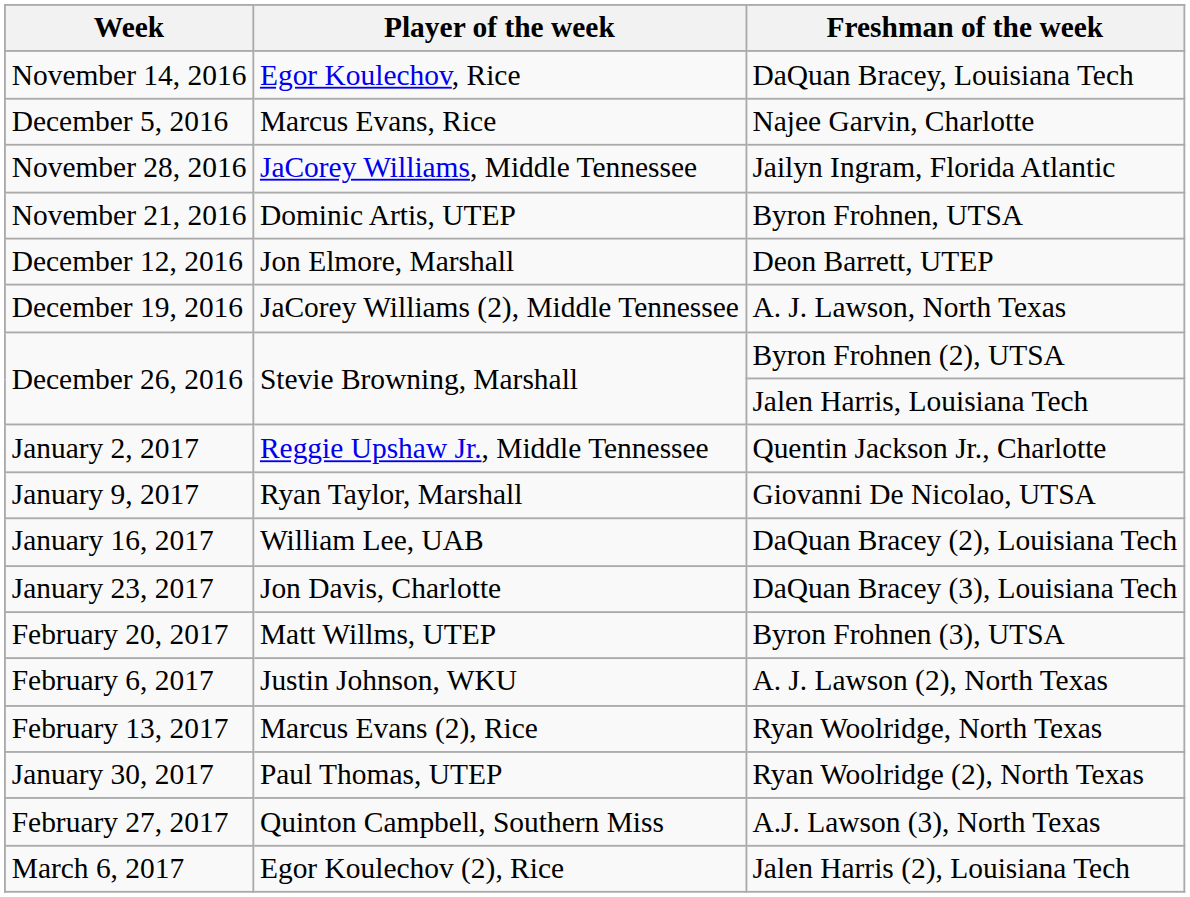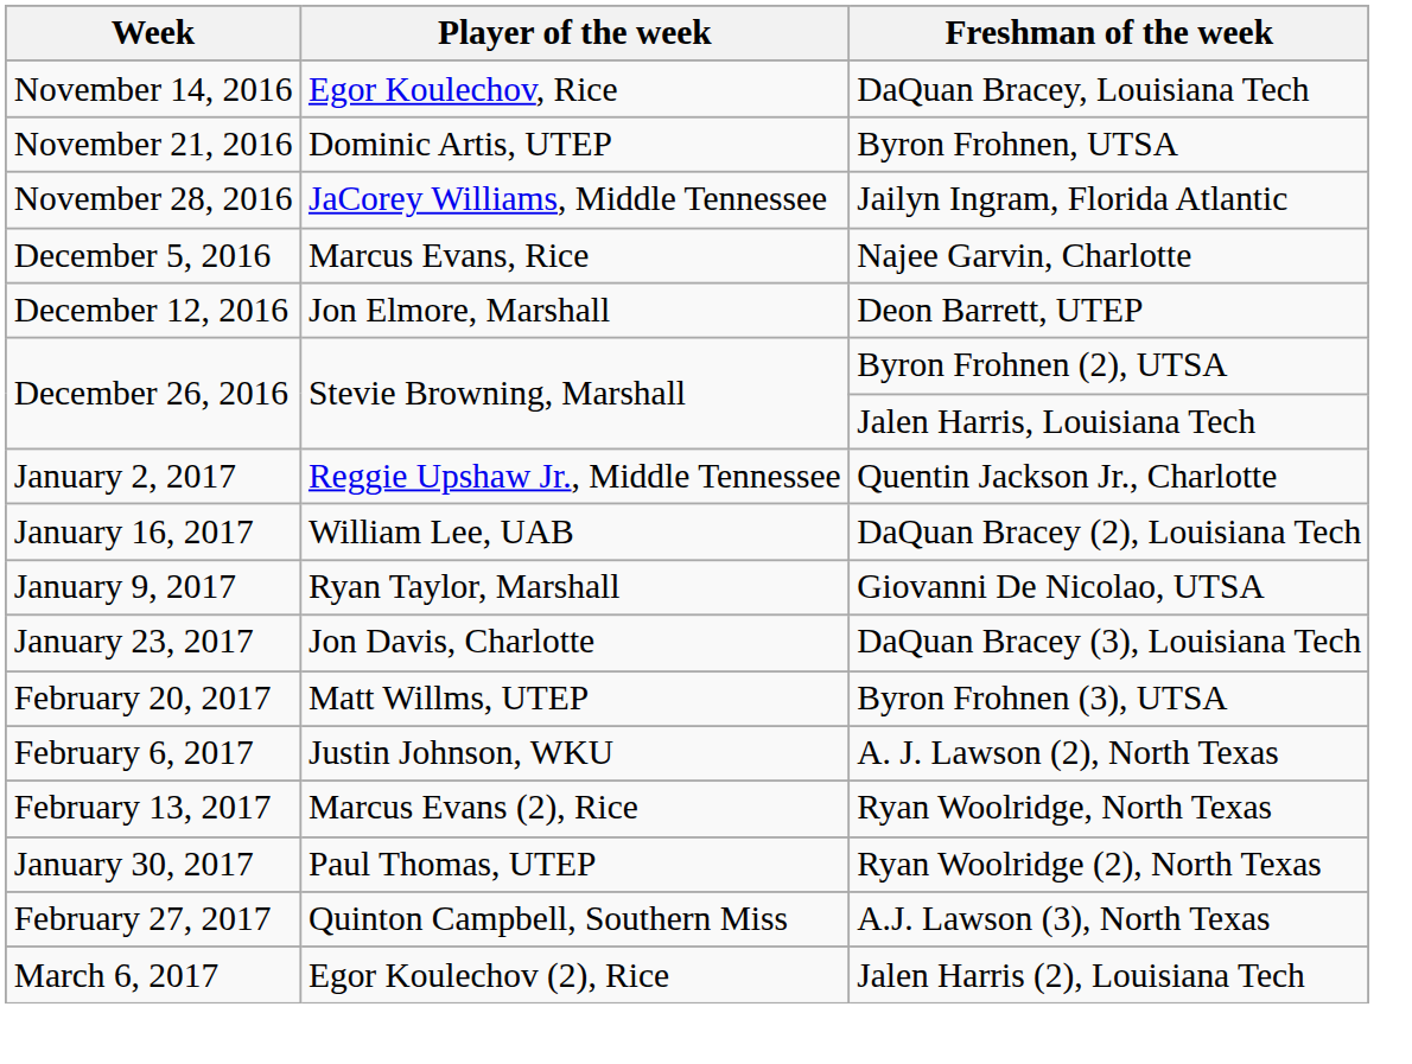rows swapped: Byron Frohnen, UTSA <-> Najee Garvin, Charlotte
- row: December 19, 2016 | JaCorey Williams (2), Middle Tennessee | A. J. Lawson, North Texas
rows swapped: Giovanni De Nicolao, UTSA <-> DaQuan Bracey (2), Louisiana Tech
